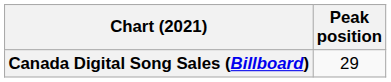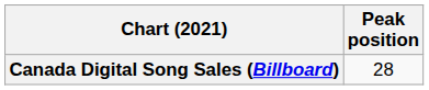Canada Digital Song Sales (Billboard) | Peak position: 29 -> 28
